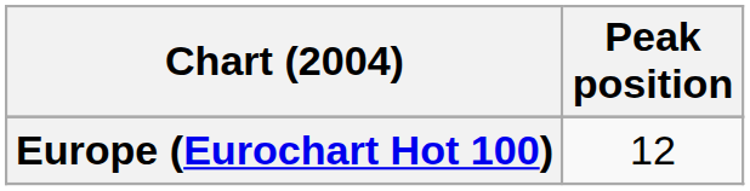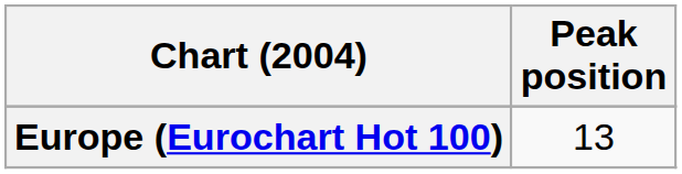Europe (Eurochart Hot 100) | Peak position: 12 -> 13
